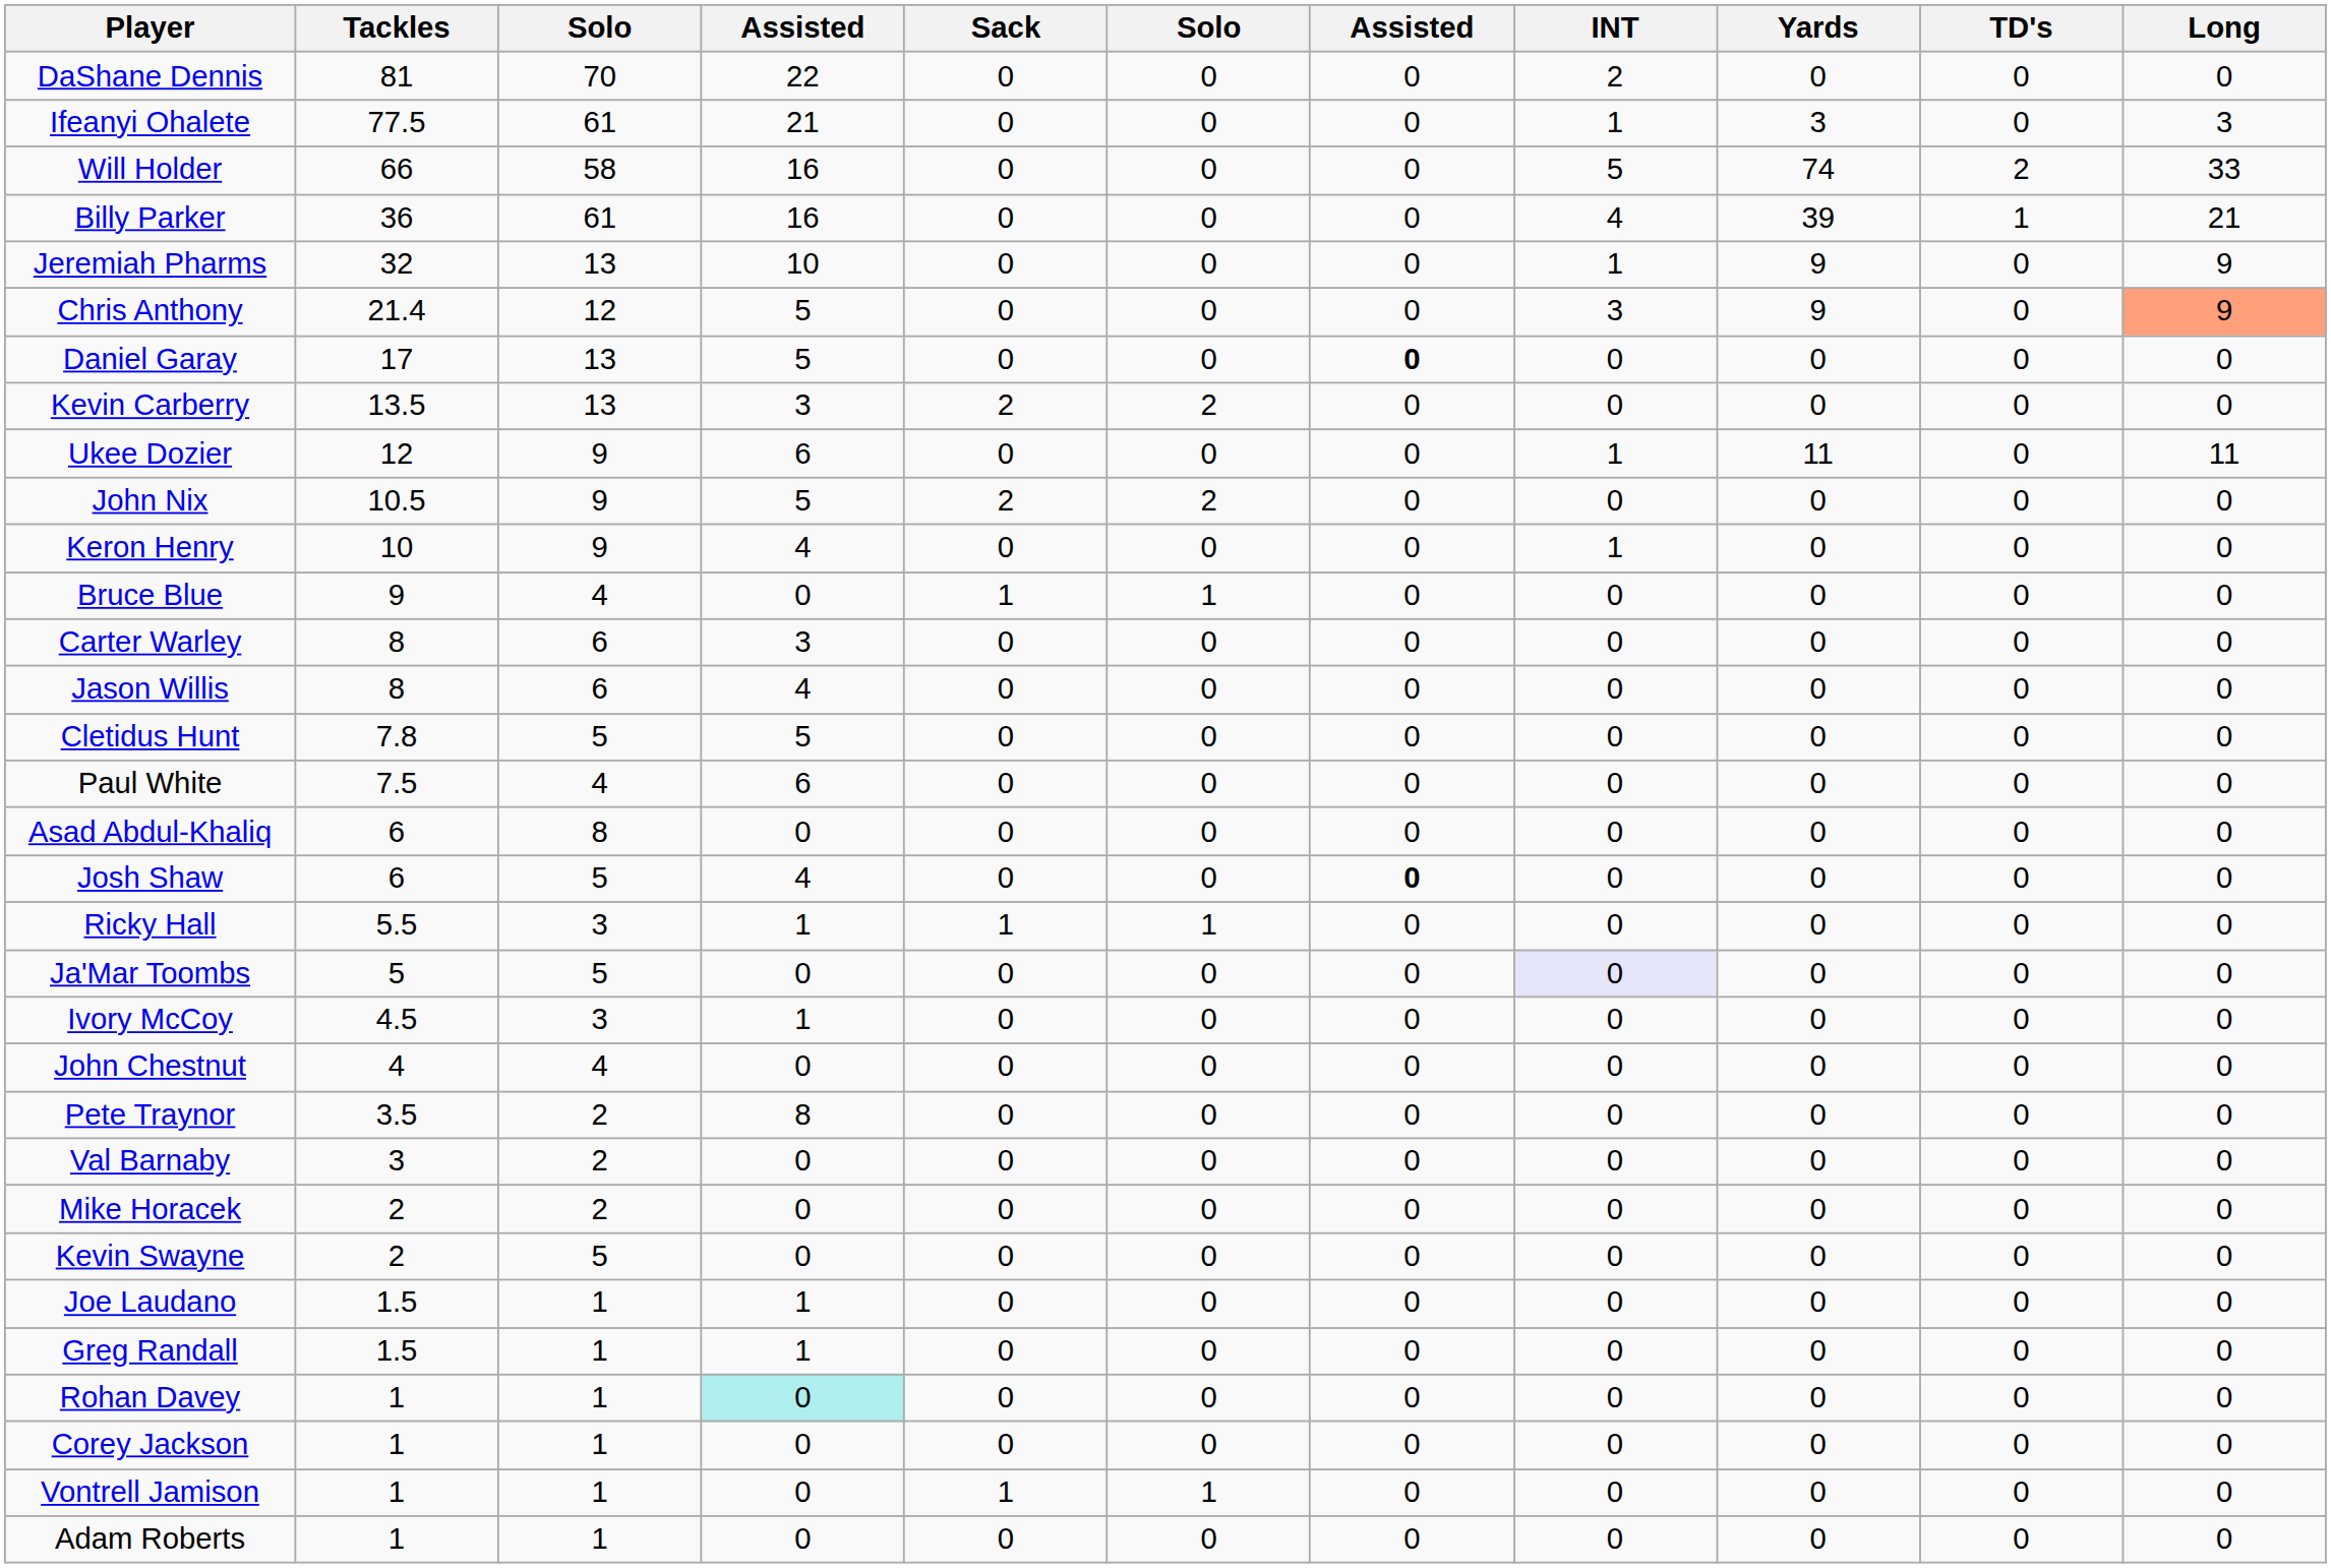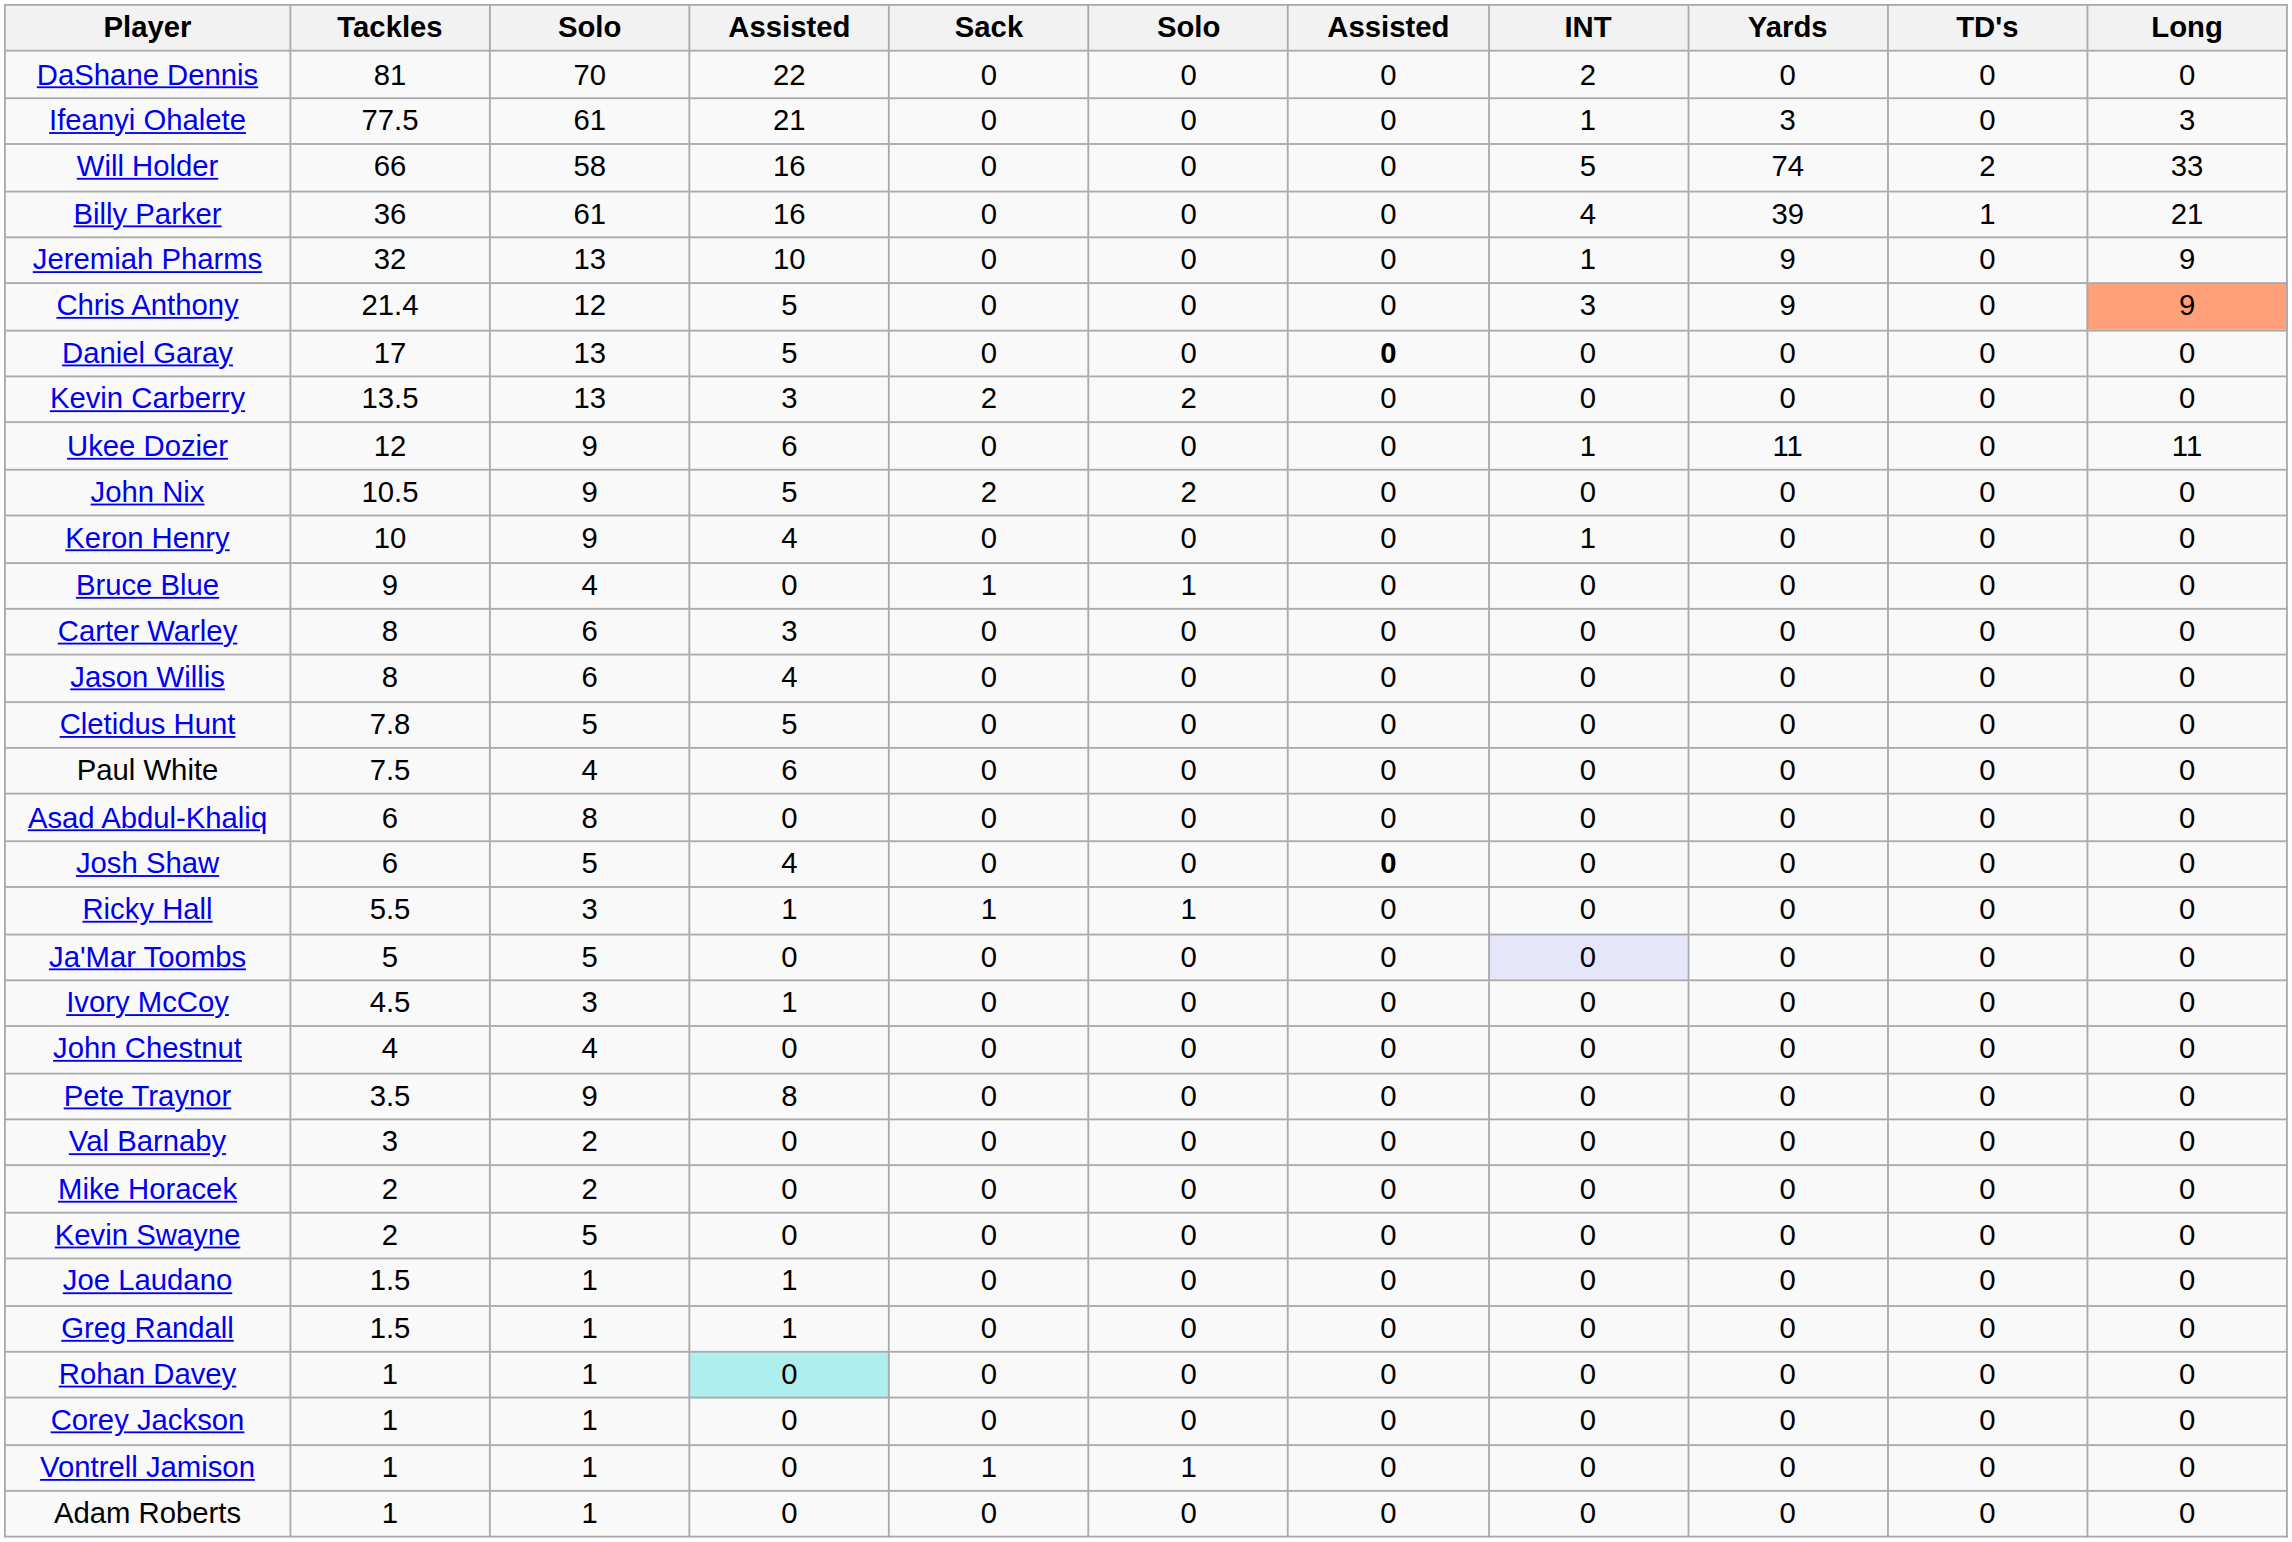Pete Traynor | column 3: 2 -> 9
